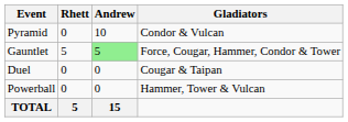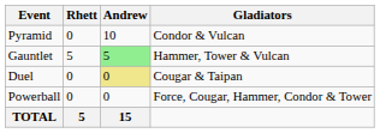Gauntlet | Gladiators: Force, Cougar, Hammer, Condor & Tower -> Hammer, Tower & Vulcan
Duel | Andrew: no background -> khaki background
Powerball | Gladiators: Hammer, Tower & Vulcan -> Force, Cougar, Hammer, Condor & Tower
